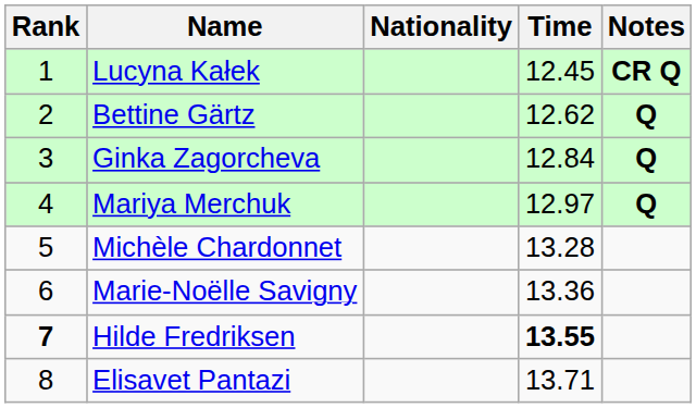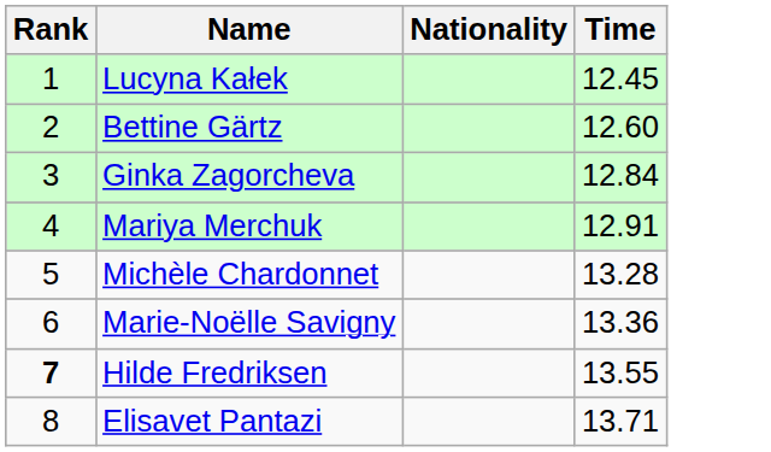- column: Notes | CR Q | Q | Q | Q
Bettine Gärtz | Time: 12.62 -> 12.60
Mariya Merchuk | Time: 12.97 -> 12.91
Hilde Fredriksen | Time: bold -> normal
